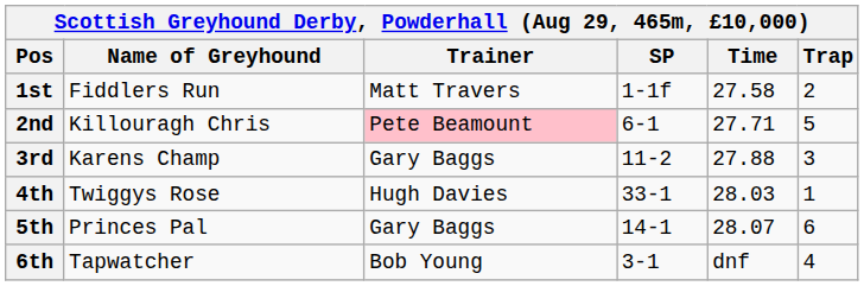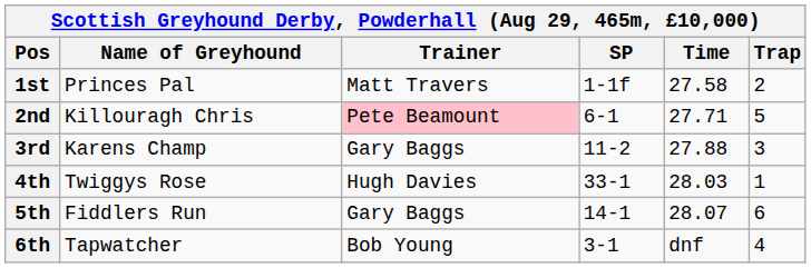1st | Name of Greyhound: Fiddlers Run -> Princes Pal
5th | Name of Greyhound: Princes Pal -> Fiddlers Run
